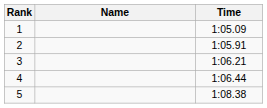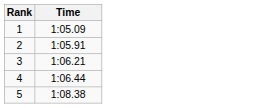- column: Name
